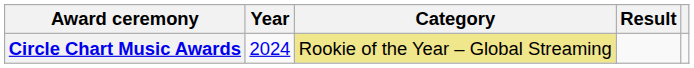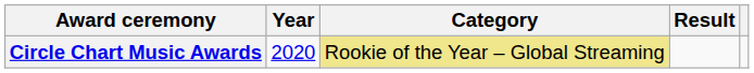Circle Chart Music Awards | Year: 2024 -> 2020
